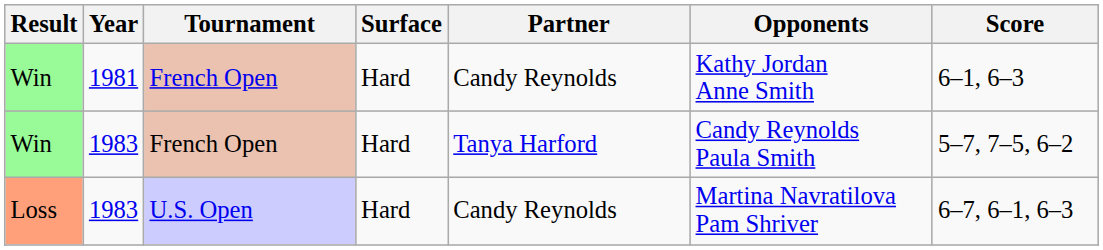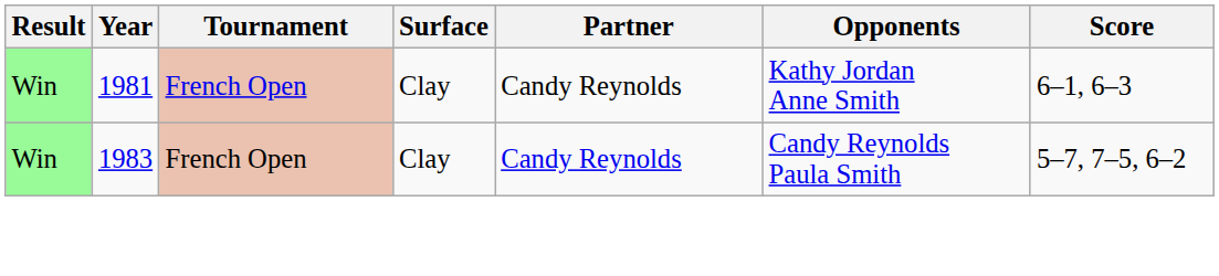Win / 1981 | Surface: Hard -> Clay
Win / 1983 | Surface: Hard -> Clay
Win / 1983 | Partner: Tanya Harford -> Candy Reynolds
- row: Loss | 1983 | U.S. Open | Hard | Candy Reynolds | Martina Navratilova Pam Shriver | 6–7, 6–1, 6–3
